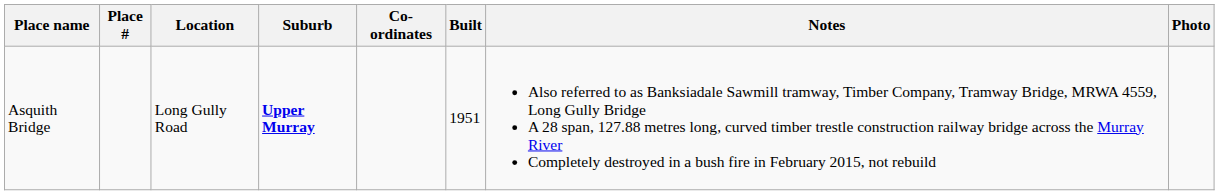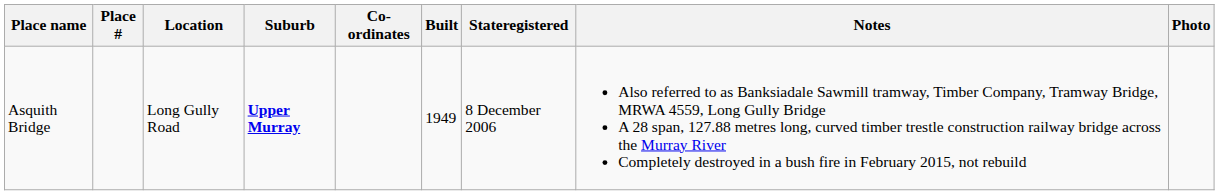+ column: Stateregistered | 8 December 2006
Asquith Bridge | Built: 1951 -> 1949
